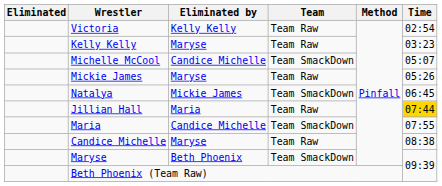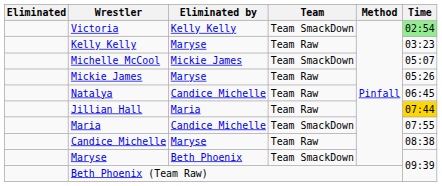Victoria | Team: Team Raw -> Team SmackDown
Victoria | Time: no background -> lightgreen background
Michelle McCool | Eliminated by: Candice Michelle -> Mickie James
Natalya | Eliminated by: Mickie James -> Candice Michelle
Natalya | Team: Team SmackDown -> Team Raw
